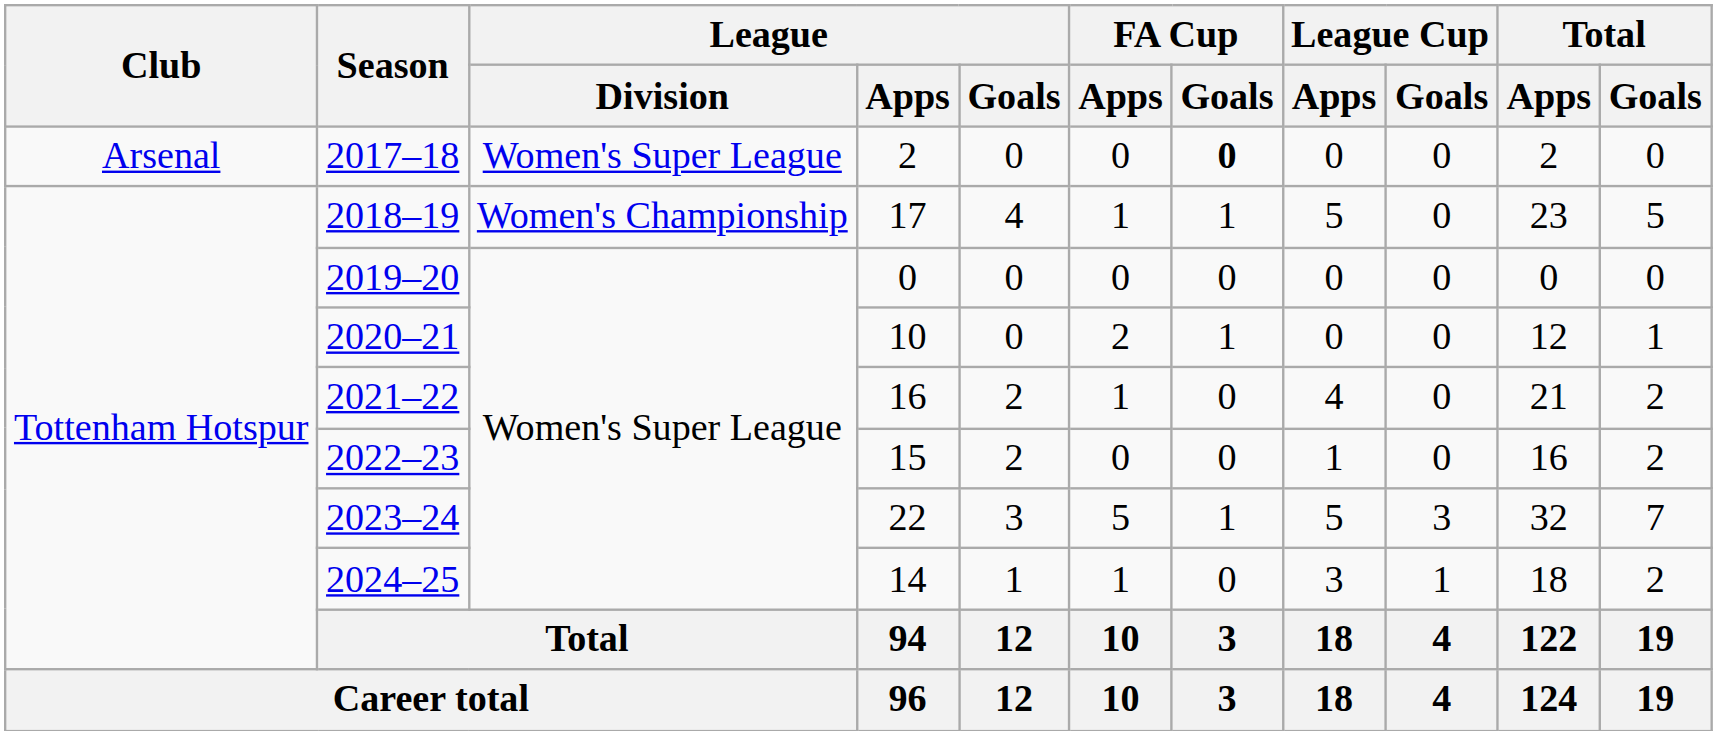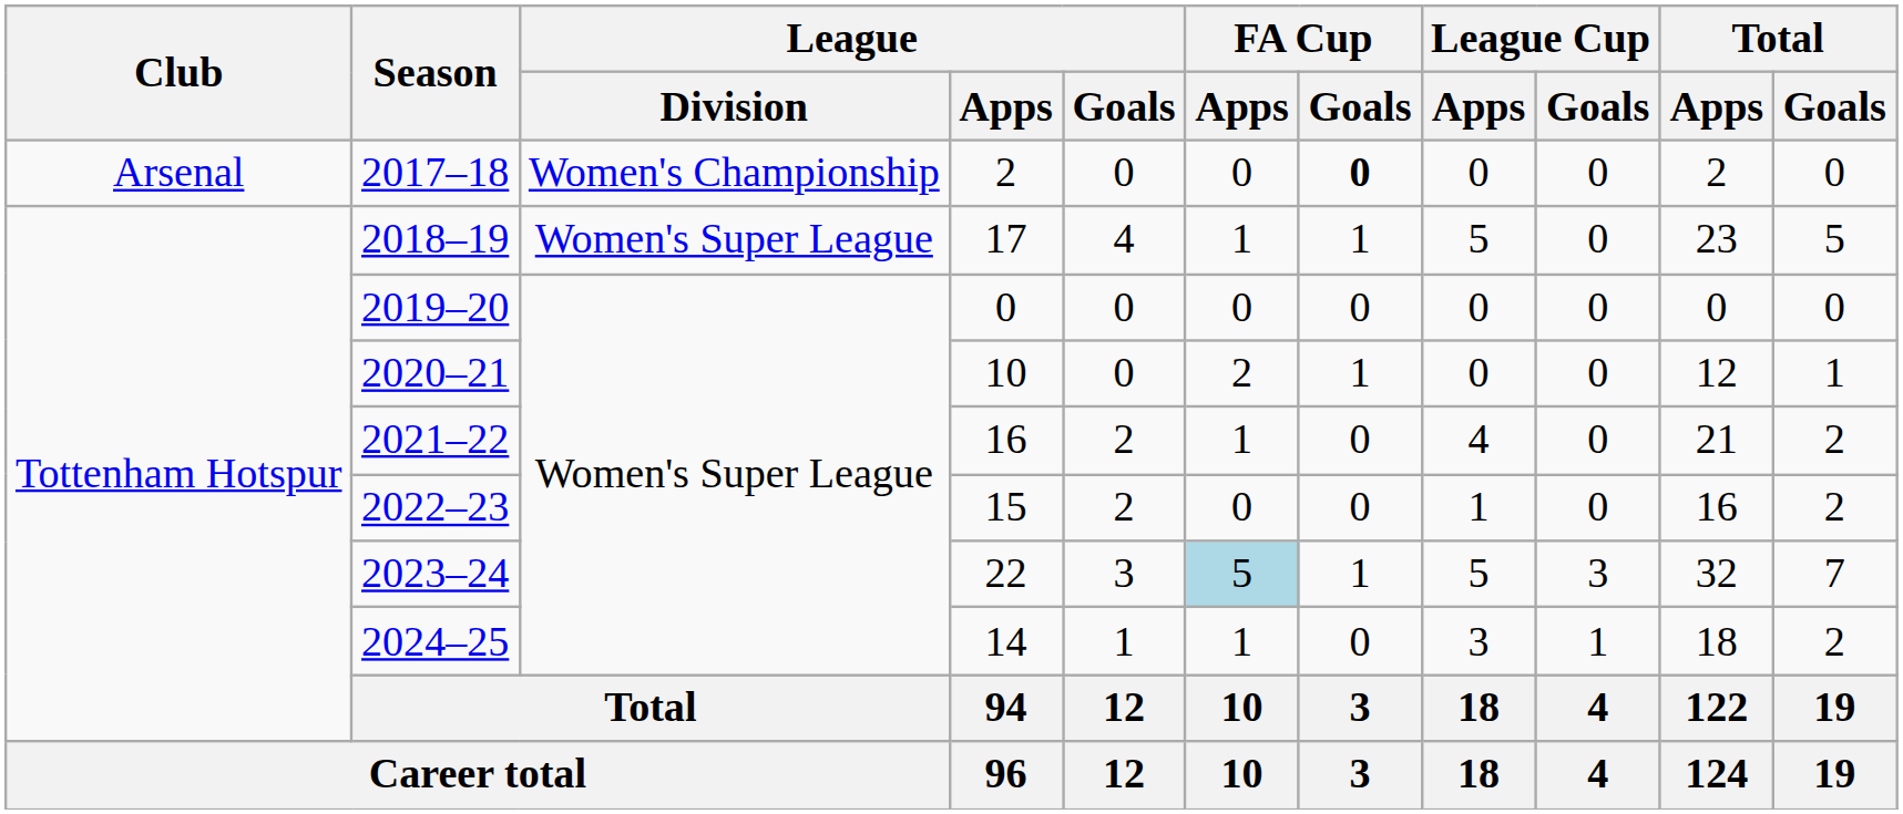2017–18 | League / Division: Women's Super League -> Women's Championship
2018–19 | League / Division: Women's Championship -> Women's Super League
2023–24 | FA Cup / Apps: no background -> lightblue background
